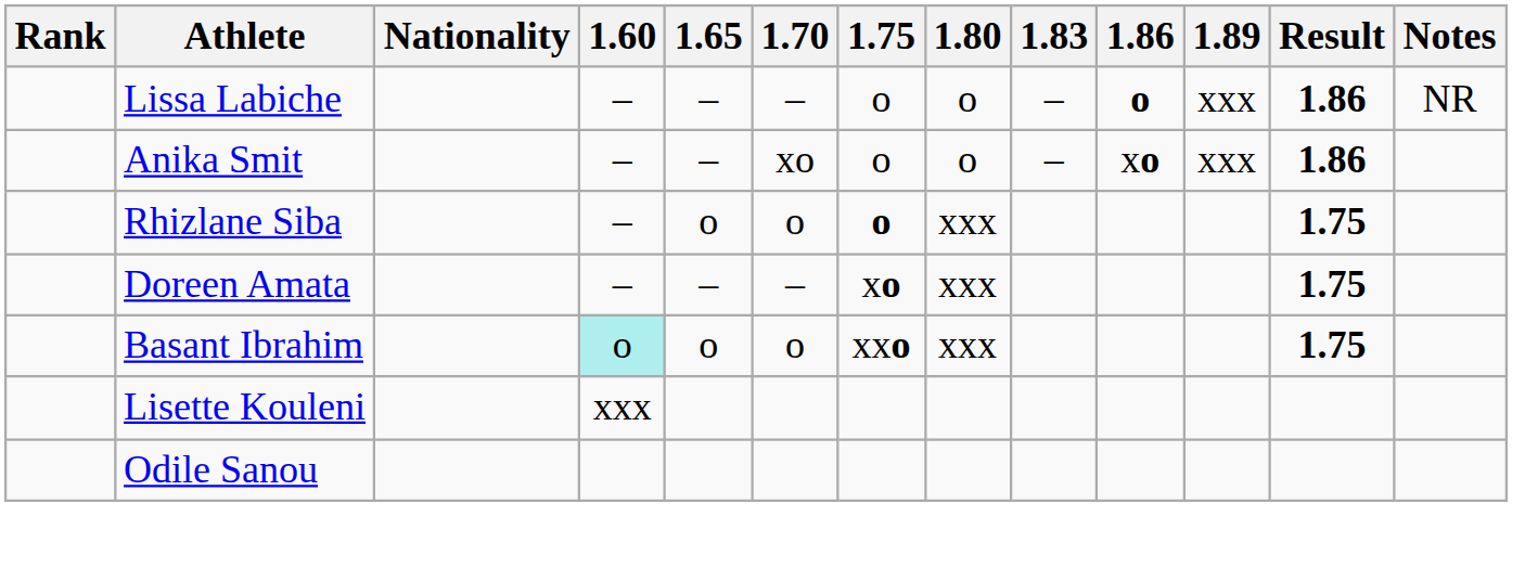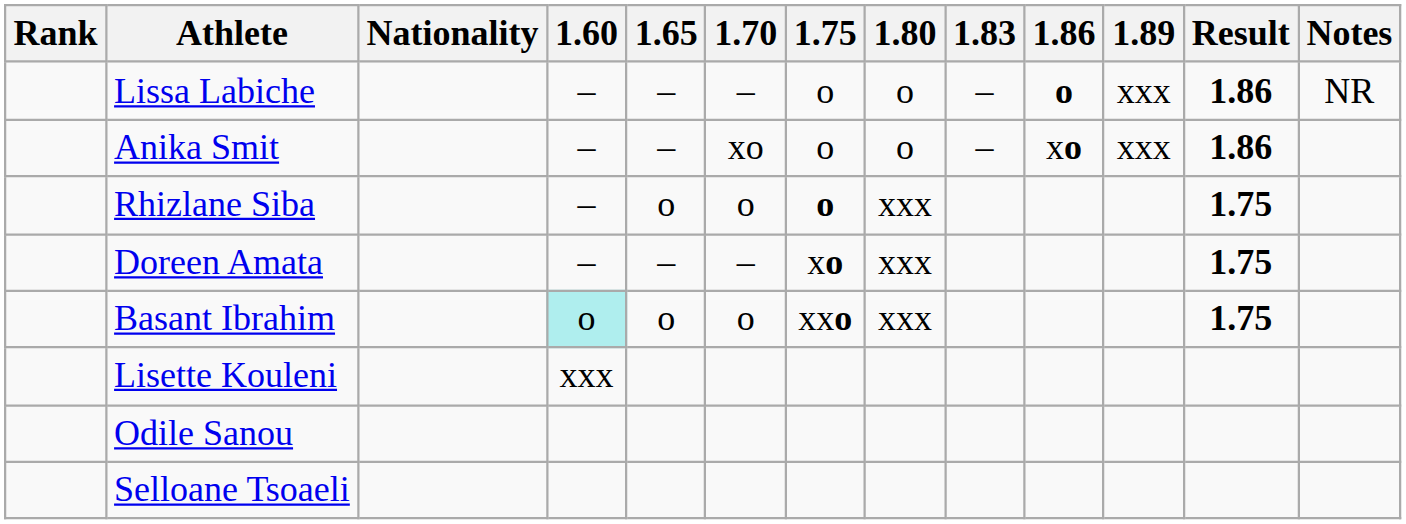+ row: Selloane Tsoaeli
